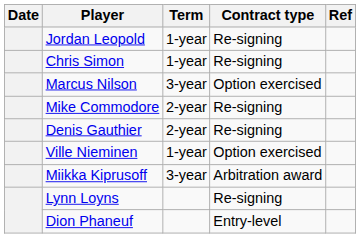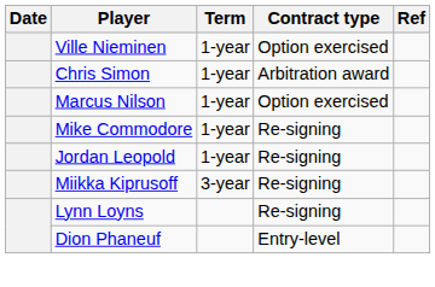rows swapped: Ville Nieminen <-> Jordan Leopold
Chris Simon | Contract type: Re-signing -> Arbitration award
Marcus Nilson | Term: 3-year -> 1-year
Mike Commodore | Term: 2-year -> 1-year
- row: Denis Gauthier | 2-year | Re-signing
Miikka Kiprusoff | Contract type: Arbitration award -> Re-signing
